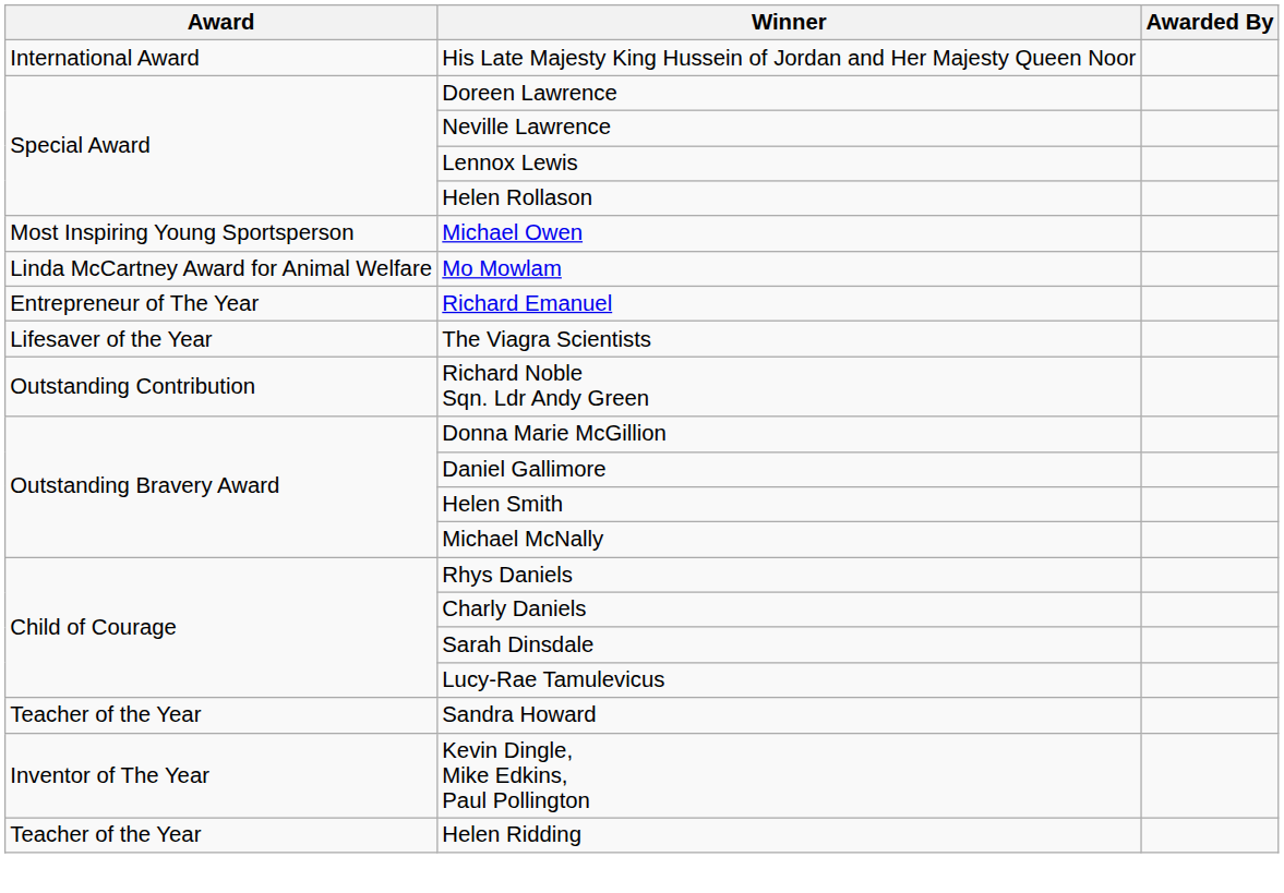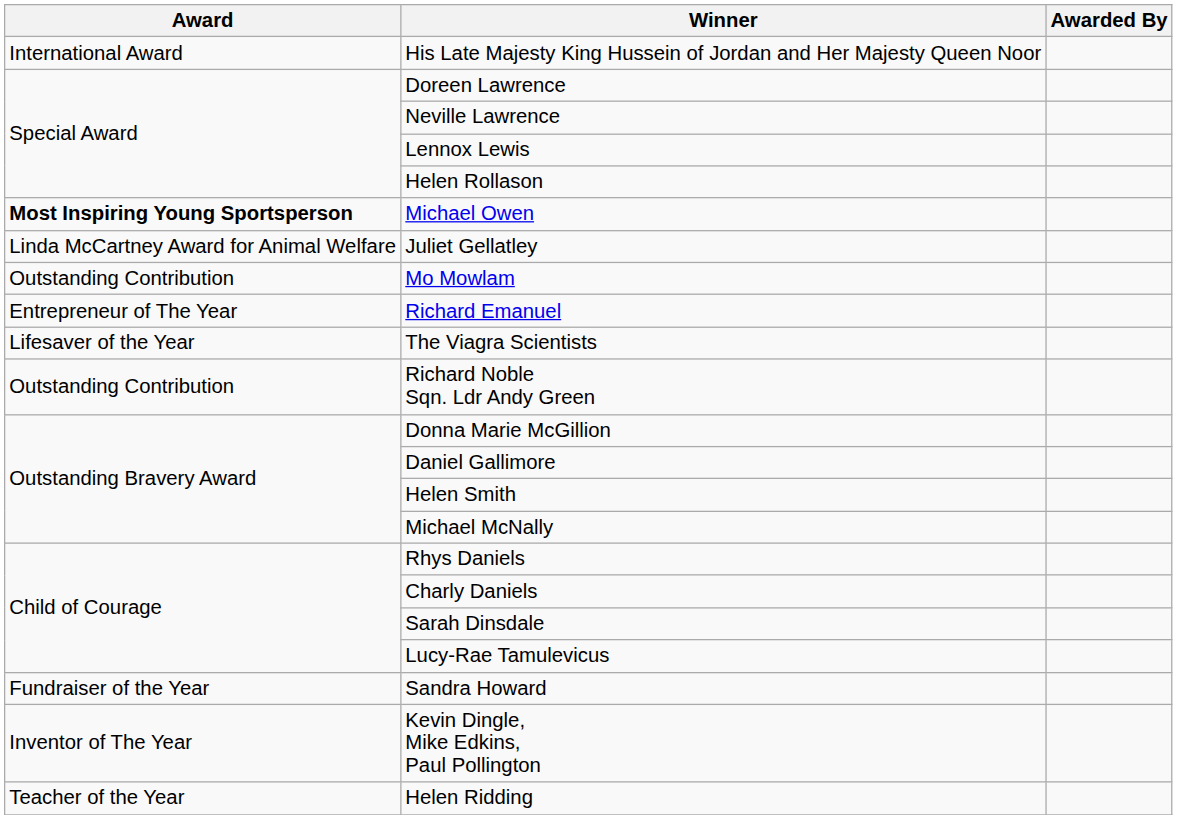Michael Owen | Award: normal -> bold
+ row: Linda McCartney Award for Animal Welfare | Juliet Gellatley
Mo Mowlam | Award: Linda McCartney Award for Animal Welfare -> Outstanding Contribution
Sandra Howard | Award: Teacher of the Year -> Fundraiser of the Year
